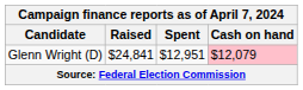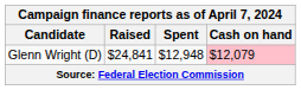Glenn Wright (D) | Spent: $12,951 -> $12,948
